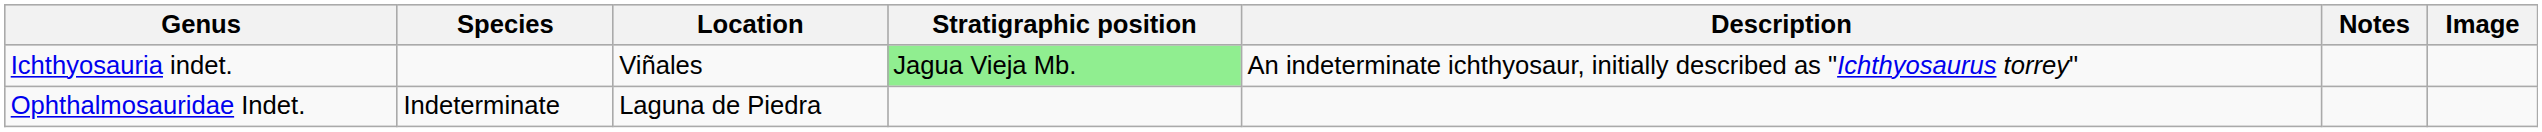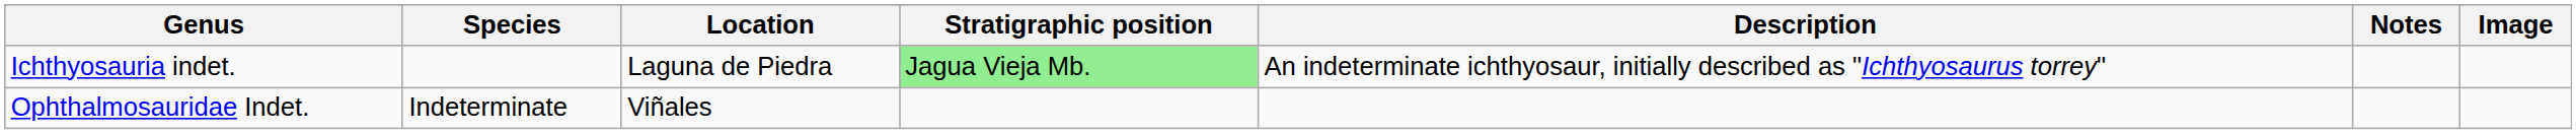Ichthyosauria indet. | Location: Viñales -> Laguna de Piedra
Ophthalmosauridae Indet. | Location: Laguna de Piedra -> Viñales
